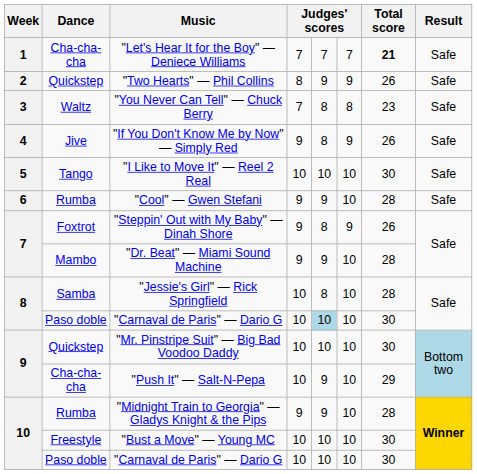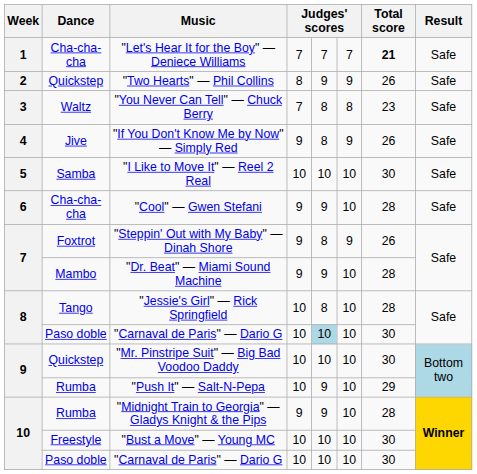"I Like to Move It" — Reel 2 Real | Dance: Tango -> Samba
"Cool" — Gwen Stefani | Dance: Rumba -> Cha-cha-cha
"Jessie's Girl" — Rick Springfield | Dance: Samba -> Tango
"Push It" — Salt-N-Pepa | Dance: Cha-cha-cha -> Rumba
